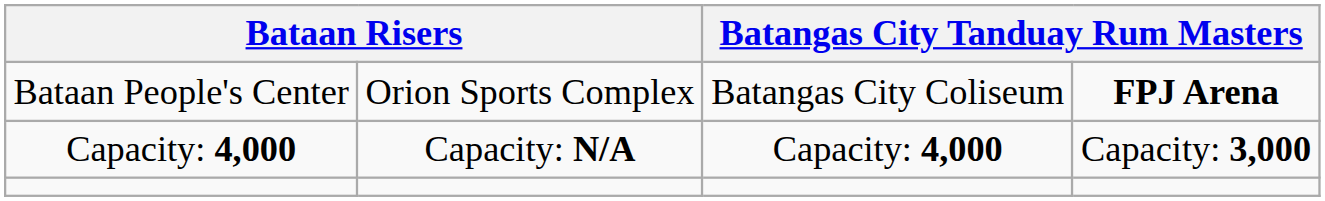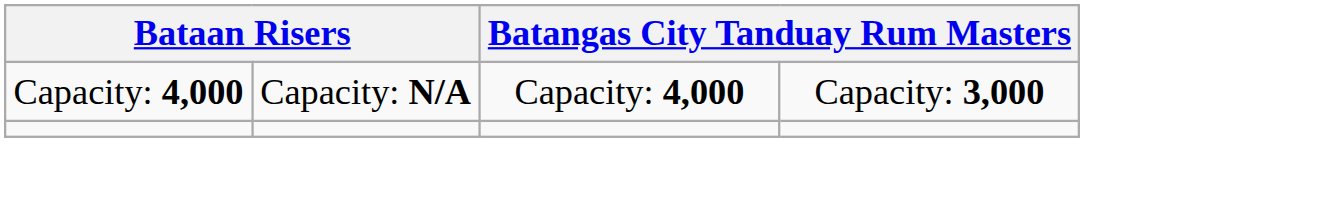- row: Bataan People's Center | Orion Sports Complex | Batangas City Coliseum | FPJ Arena
